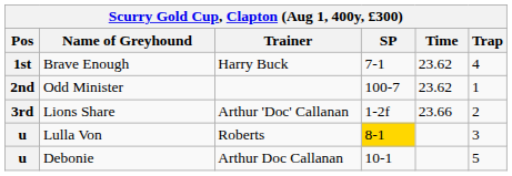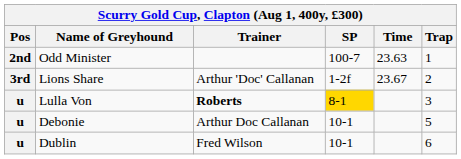- row: 1st | Brave Enough | Harry Buck | 7-1 | 23.62 | 4
Odd Minister | Time: 23.62 -> 23.63
Lions Share | Time: 23.66 -> 23.67
Lulla Von | Trainer: normal -> bold
+ row: u | Dublin | Fred Wilson | 10-1 | 6
